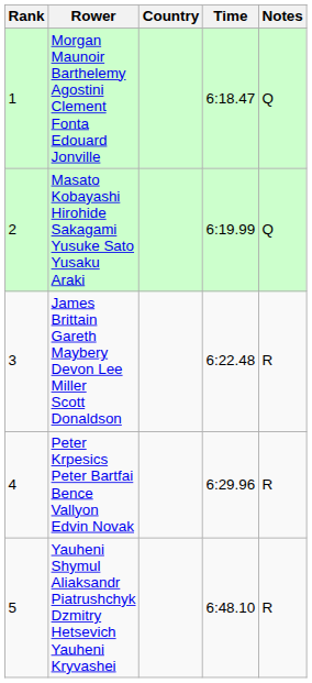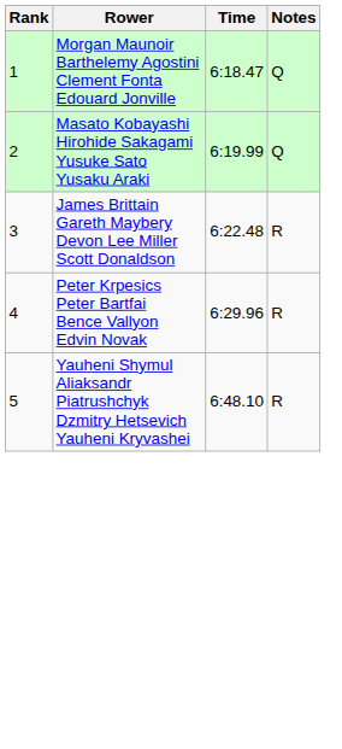- column: Country
